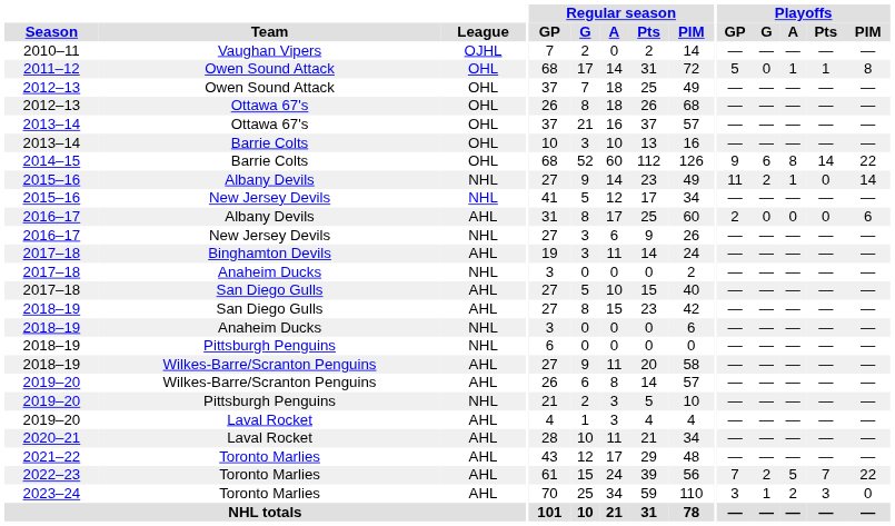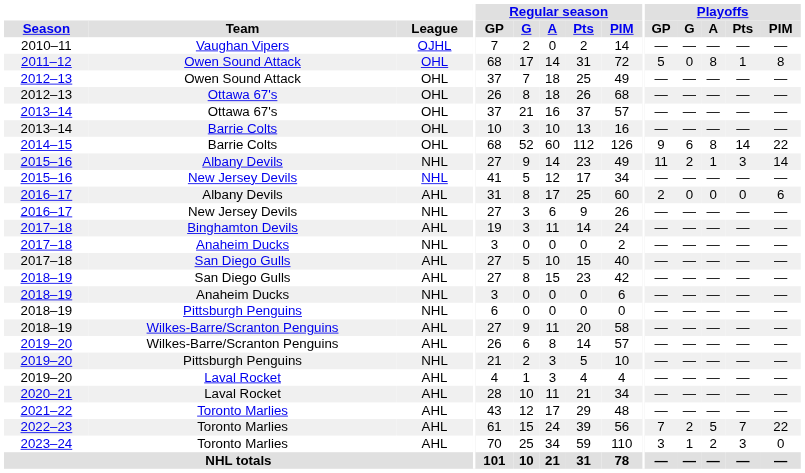2011–12 | Playoffs / A: 1 -> 8
2015–16 / Albany Devils | Playoffs / Pts: 0 -> 3
